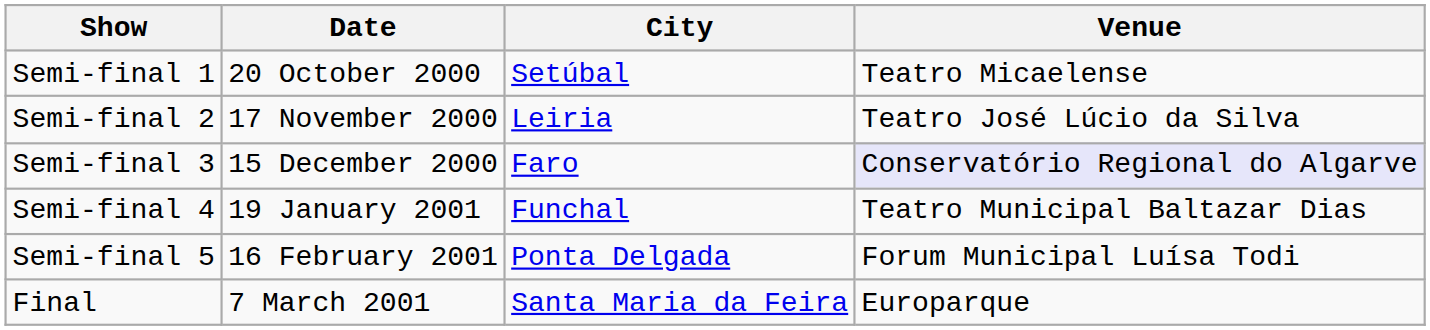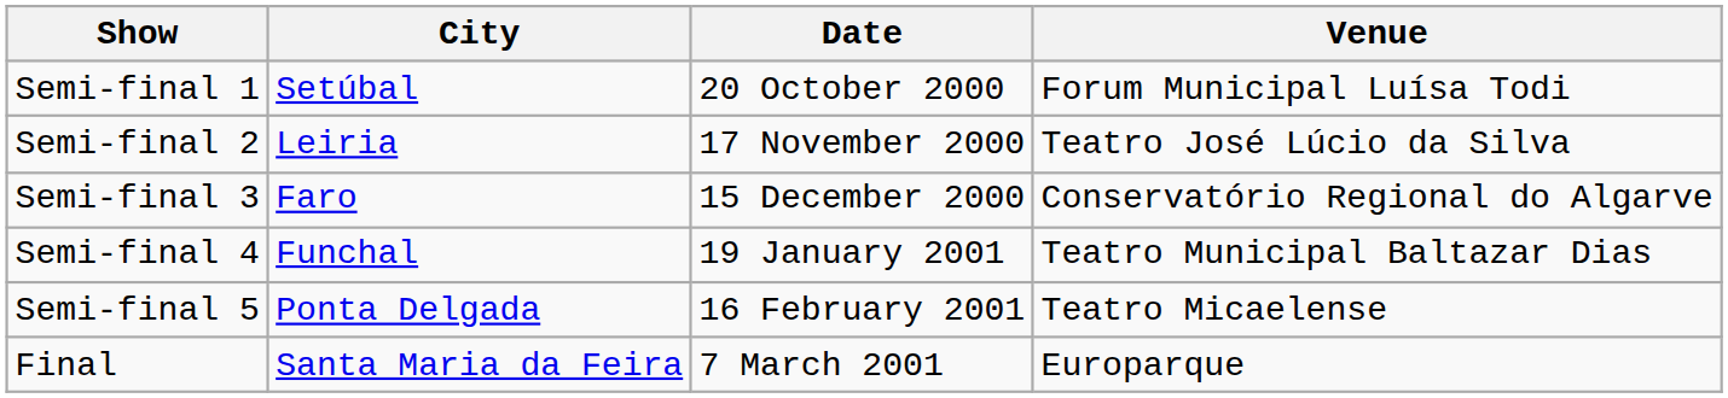columns swapped: Date <-> City
Semi-final 1 | Venue: Teatro Micaelense -> Forum Municipal Luísa Todi
Semi-final 3 | Venue: lavender background -> no background
Semi-final 5 | Venue: Forum Municipal Luísa Todi -> Teatro Micaelense
